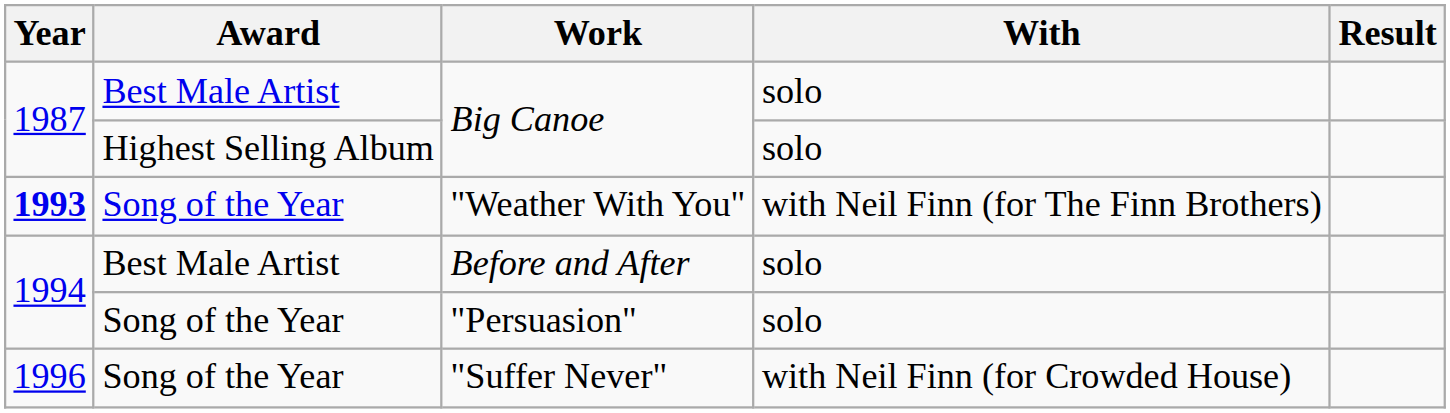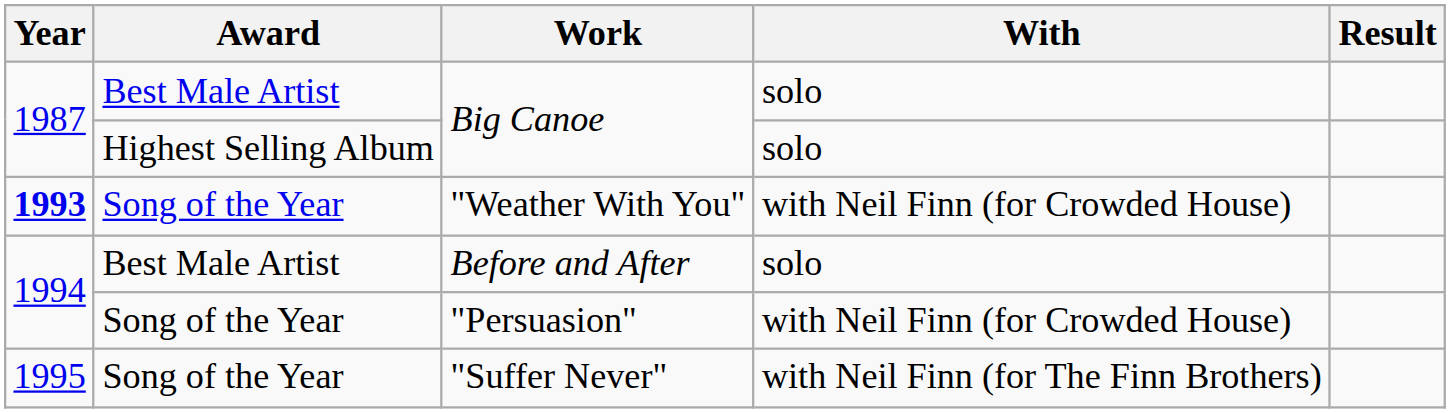"Weather With You" | With: with Neil Finn (for The Finn Brothers) -> with Neil Finn (for Crowded House)
"Persuasion" | With: solo -> with Neil Finn (for Crowded House)
"Suffer Never" | Year: 1996 -> 1995
"Suffer Never" | With: with Neil Finn (for Crowded House) -> with Neil Finn (for The Finn Brothers)
